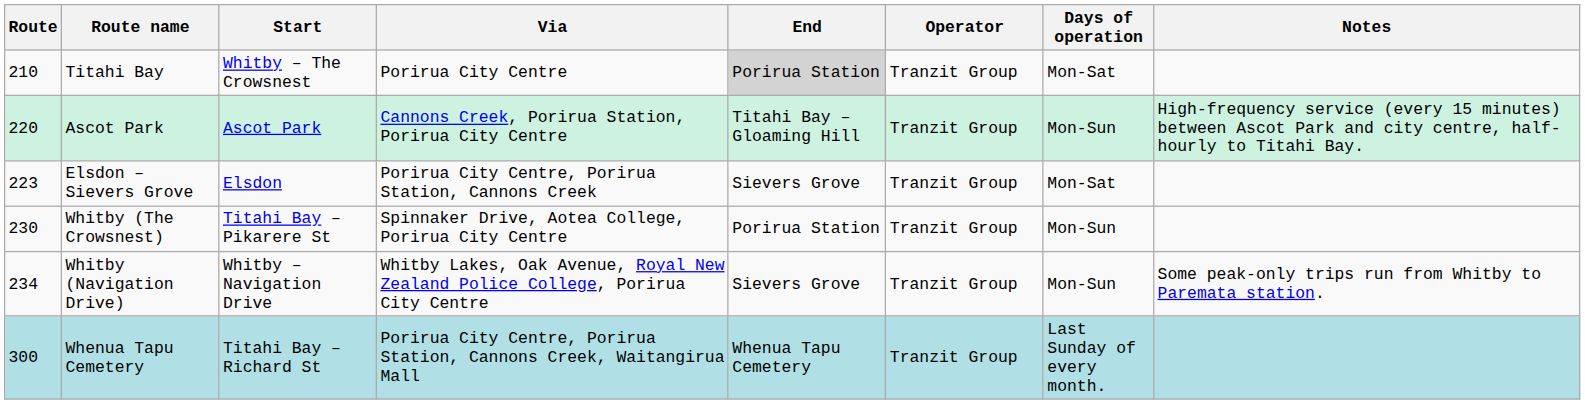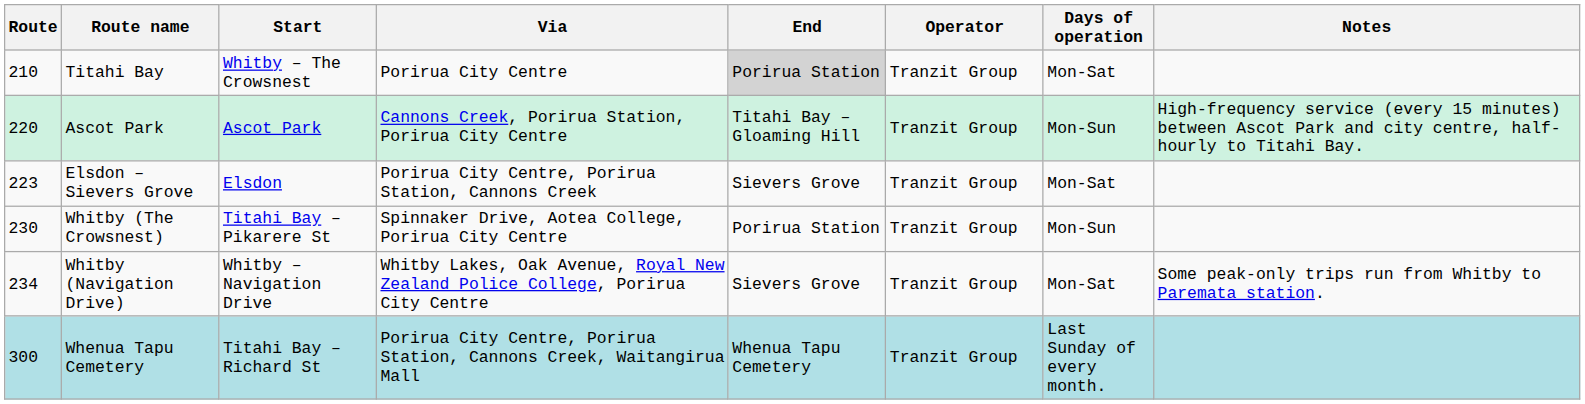Whitby (Navigation Drive) | Days of operation: Mon-Sun -> Mon-Sat
